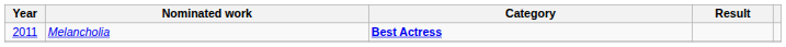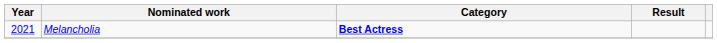Melancholia | Year: 2011 -> 2021
